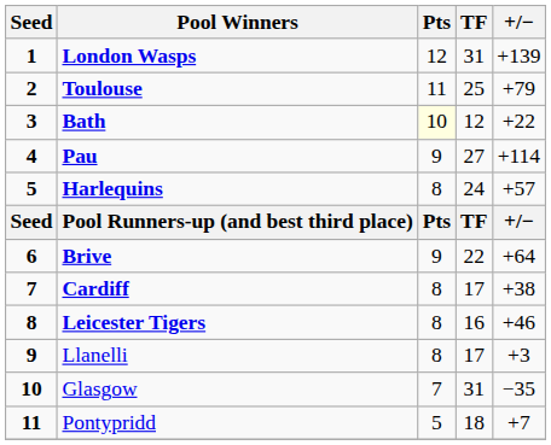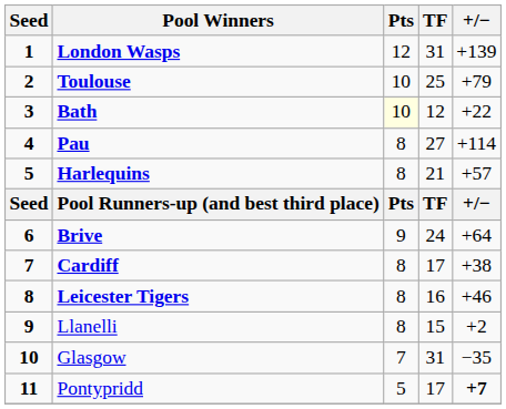Toulouse | Pts: 11 -> 10
Pau | Pts: 9 -> 8
Harlequins | TF: 24 -> 21
Brive | TF: 22 -> 24
Llanelli | TF: 17 -> 15
Llanelli | +/−: +3 -> +2
Pontypridd | TF: 18 -> 17
Pontypridd | +/−: normal -> bold
